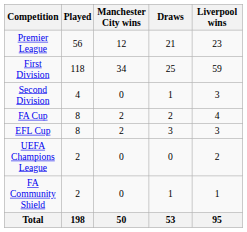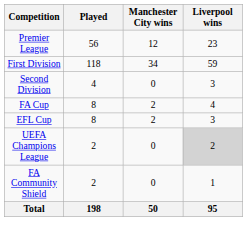- column: Draws | 21 | 25 | 1 | 2 | 3 | 0 | 1 | 53
UEFA Champions League | Liverpool wins: no background -> lightgrey background
